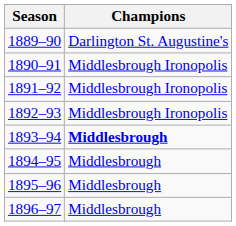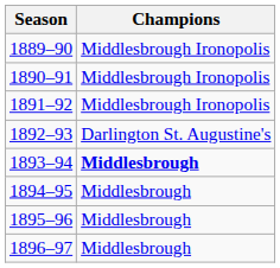1889–90 | Champions: Darlington St. Augustine's -> Middlesbrough Ironopolis
1892–93 | Champions: Middlesbrough Ironopolis -> Darlington St. Augustine's
